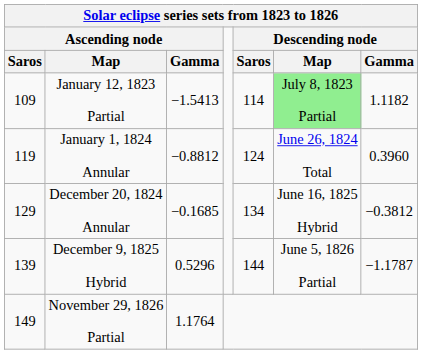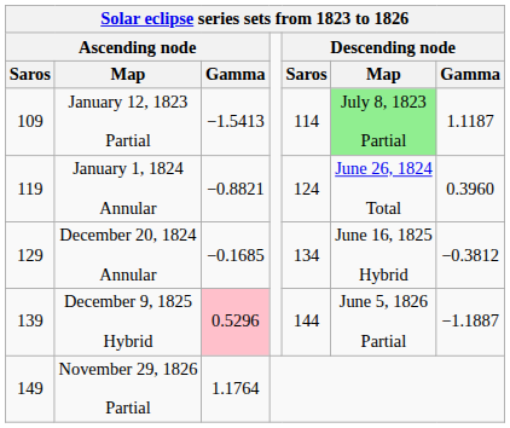January 12, 1823 Partial | Descending node / Gamma: 1.1182 -> 1.1187
January 1, 1824 Annular | Ascending node / Gamma: −0.8812 -> −0.8821
December 9, 1825 Hybrid | Ascending node / Gamma: no background -> pink background
December 9, 1825 Hybrid | Descending node / Gamma: −1.1787 -> −1.1887
